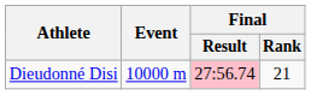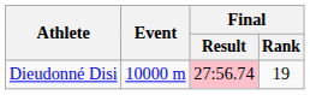Dieudonné Disi | Final / Rank: 21 -> 19
